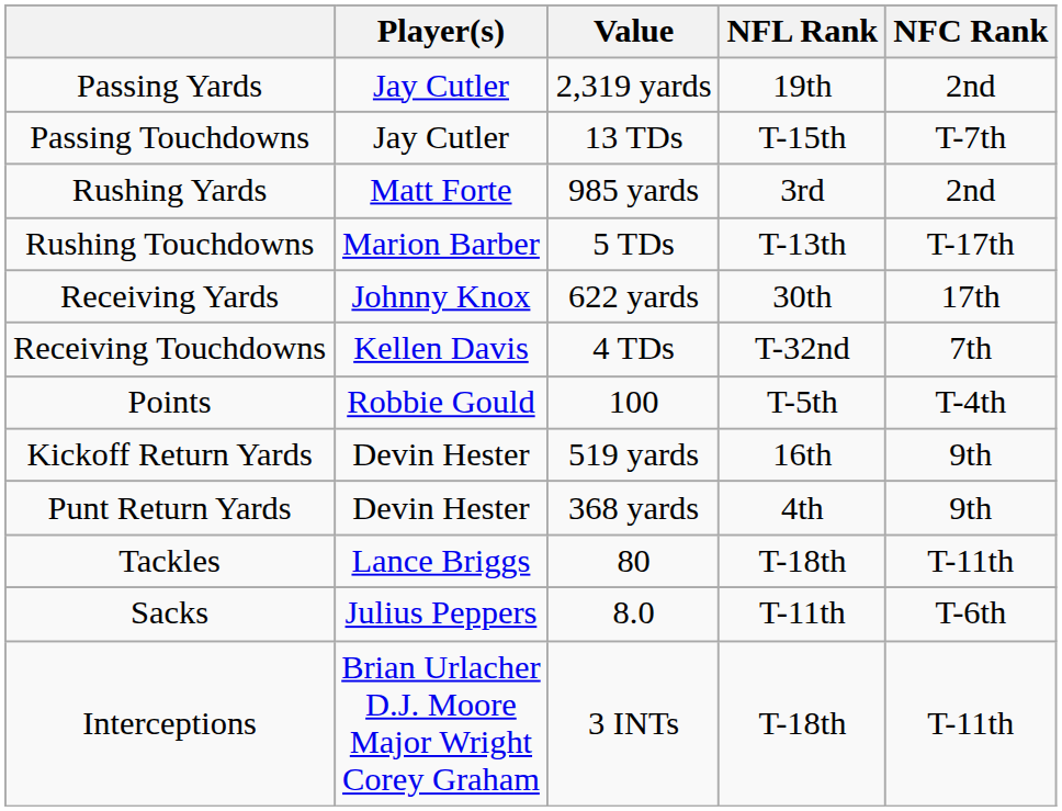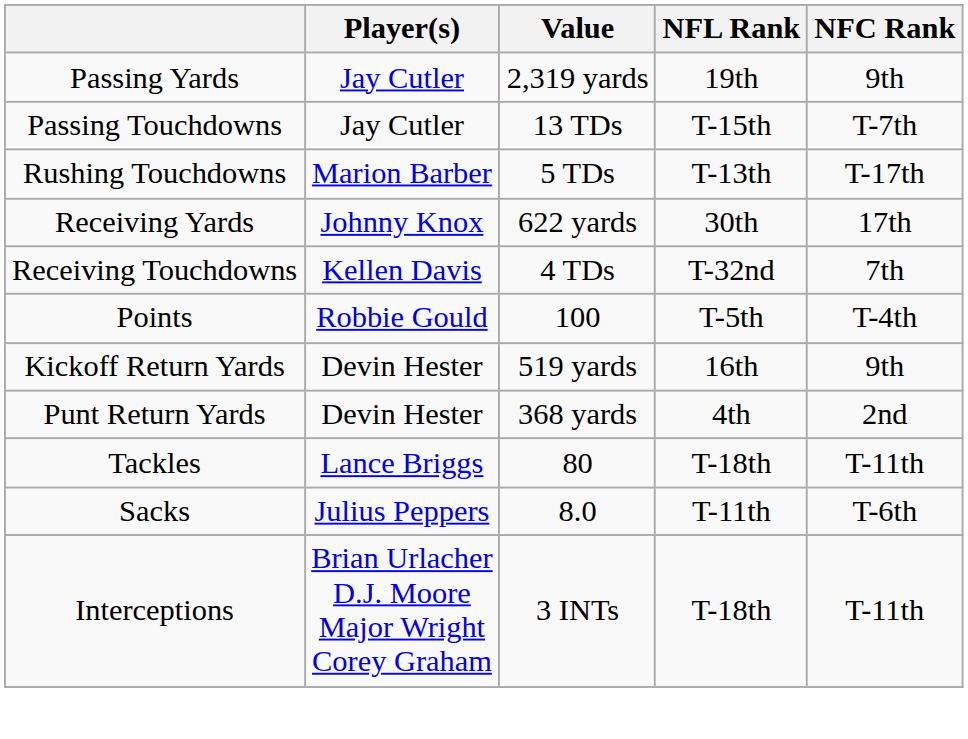Passing Yards | NFC Rank: 2nd -> 9th
- row: Rushing Yards | Matt Forte | 985 yards | 3rd | 2nd
Punt Return Yards | NFC Rank: 9th -> 2nd
